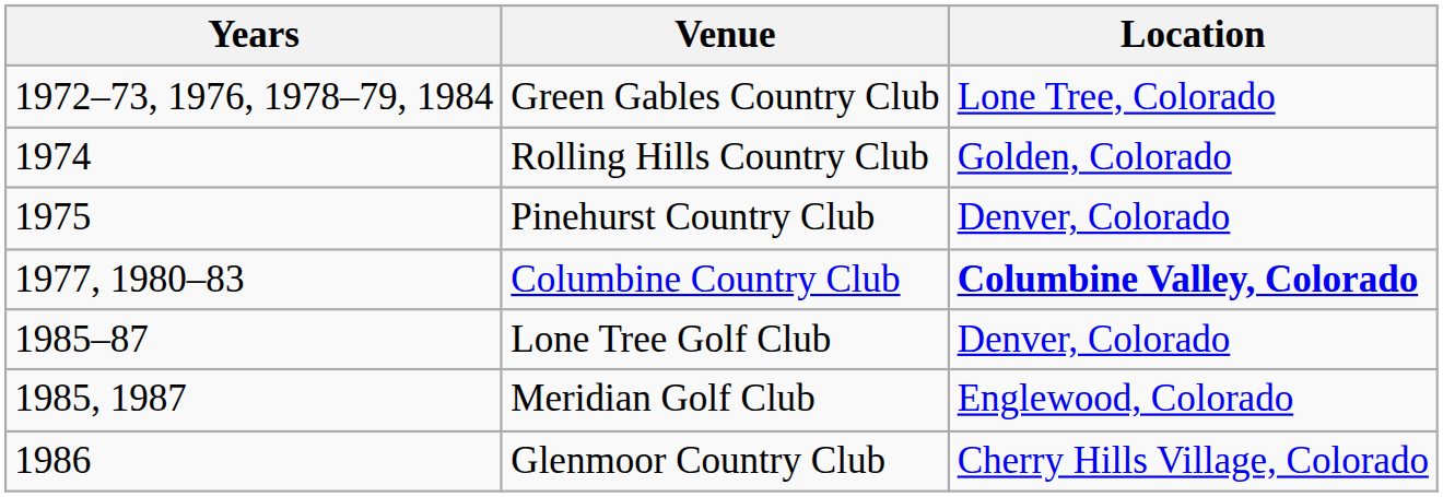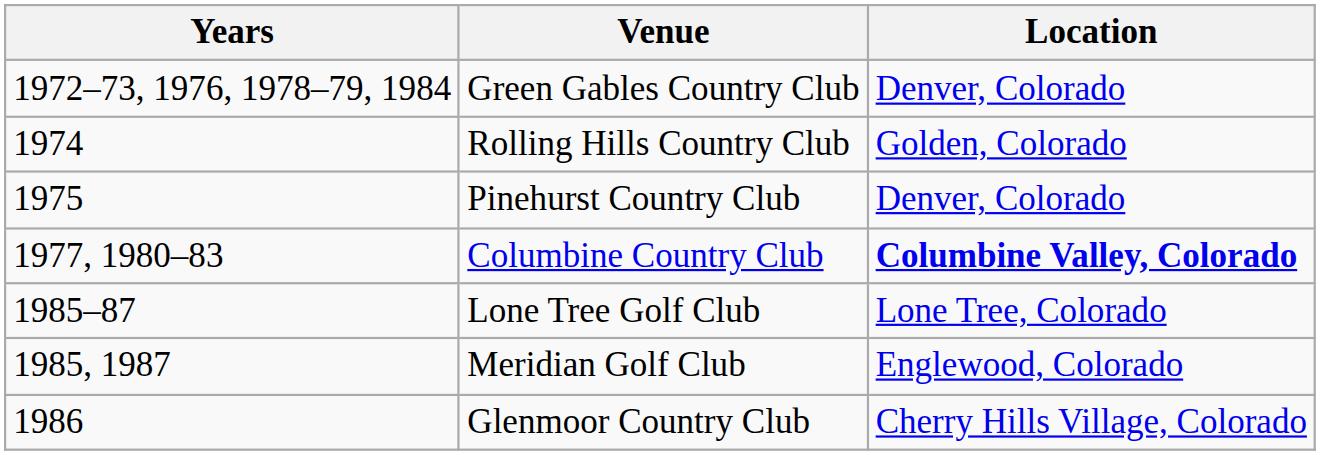Green Gables Country Club | Location: Lone Tree, Colorado -> Denver, Colorado
Lone Tree Golf Club | Location: Denver, Colorado -> Lone Tree, Colorado
